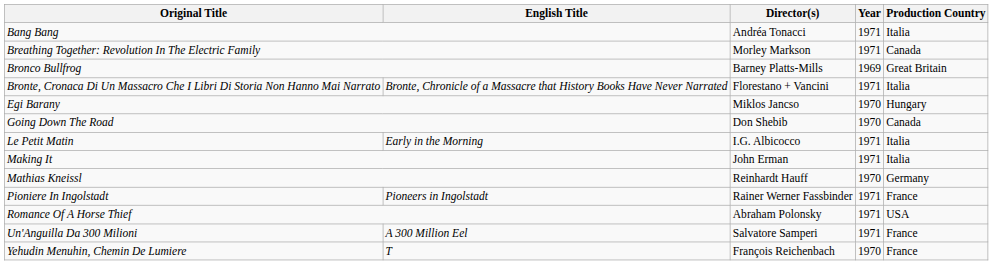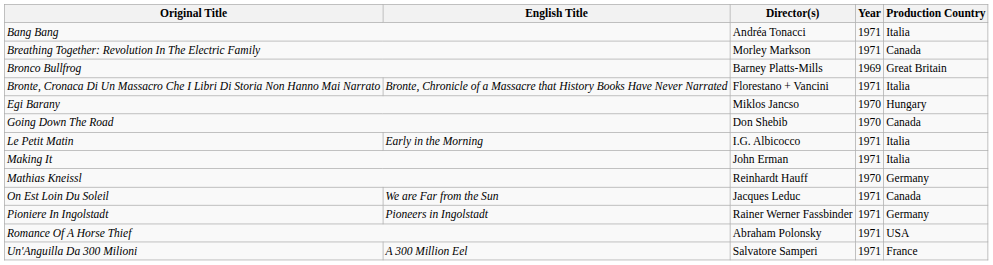+ row: On Est Loin Du Soleil | We are Far from the Sun | Jacques Leduc | 1971 | Canada
Pioniere In Ingolstadt | Production Country: France -> Germany
- row: Yehudin Menuhin, Chemin De Lumiere | T | François Reichenbach | 1970 | France
